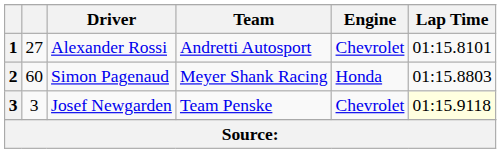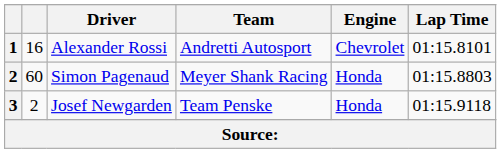Alexander Rossi | column 2: 27 -> 16
Josef Newgarden | column 2: 3 -> 2
Josef Newgarden | Engine: Chevrolet -> Honda
Josef Newgarden | Lap Time: lightyellow background -> no background
